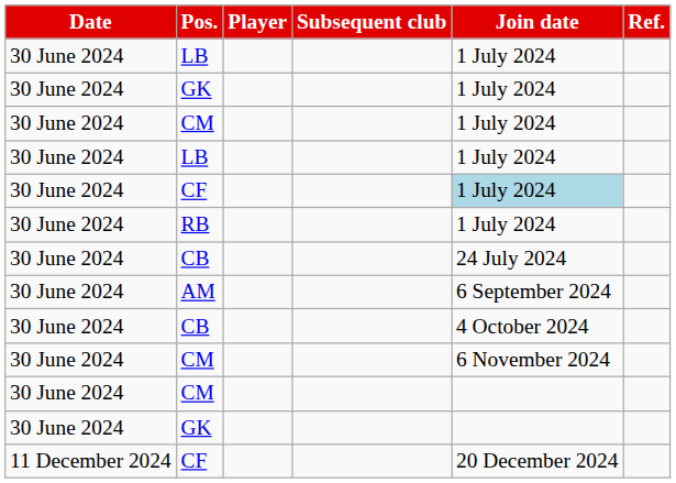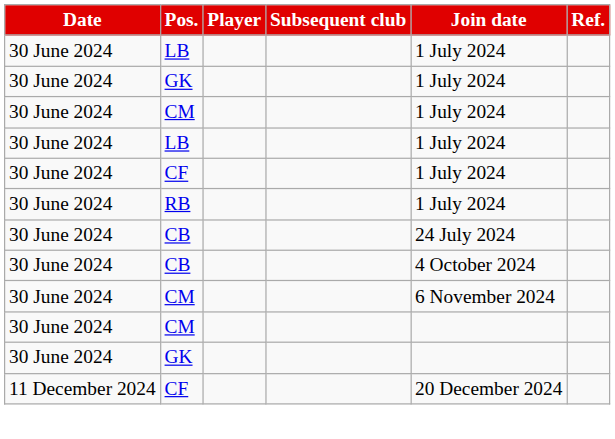30 June 2024 / CF | Join date: lightblue background -> no background
- row: 30 June 2024 | AM | 6 September 2024
